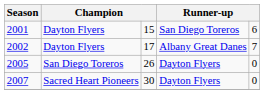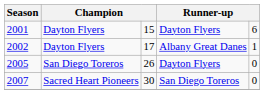2001 | column 4: San Diego Toreros -> Dayton Flyers
2002 | column 5: 7 -> 1
2007 | column 4: Dayton Flyers -> San Diego Toreros
